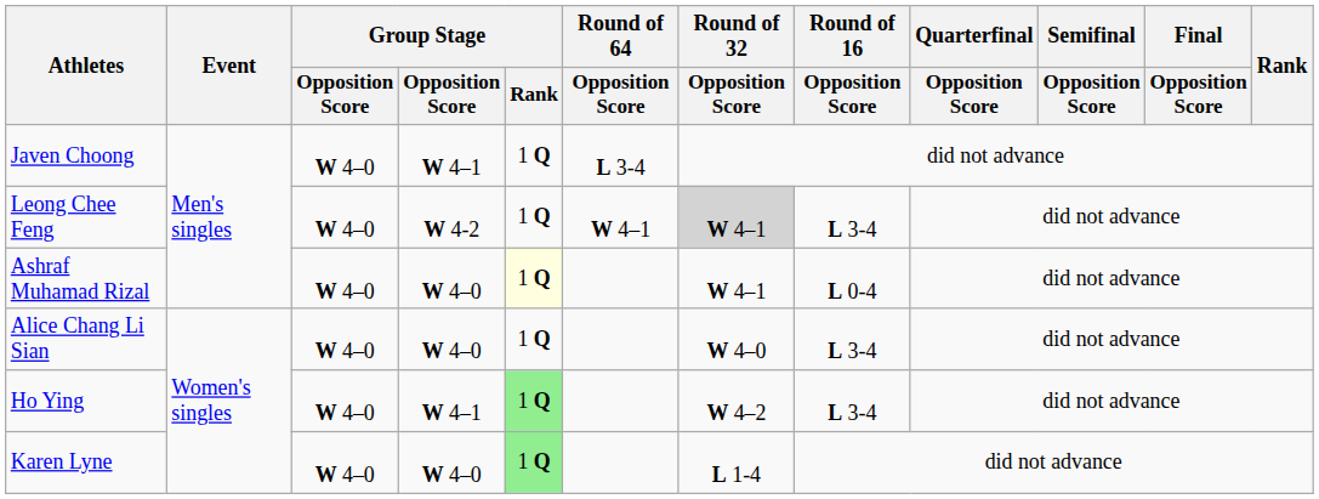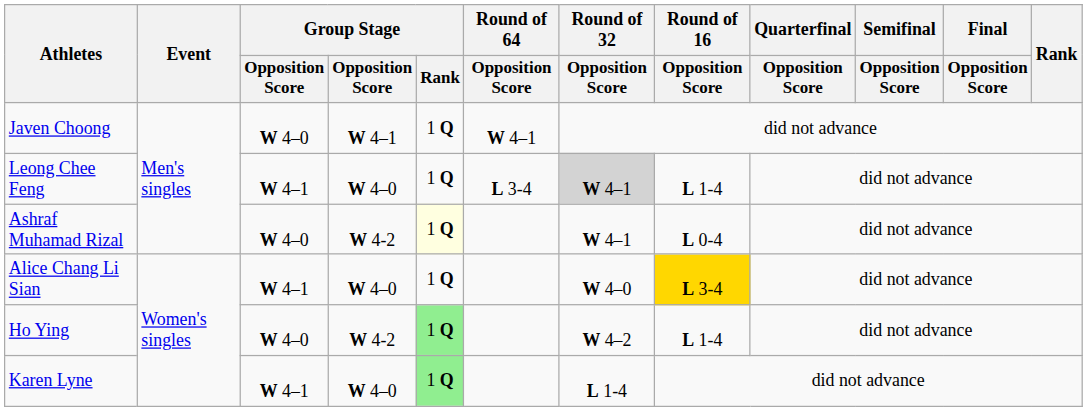Javen Choong | Round of 64 / Opposition Score: L 3-4 -> W 4–1
Leong Chee Feng | column 3: W 4–0 -> W 4–1
Leong Chee Feng | column 4: W 4-2 -> W 4–0
Leong Chee Feng | Round of 64 / Opposition Score: W 4–1 -> L 3-4
Leong Chee Feng | Round of 16 / Opposition Score: L 3-4 -> L 1-4
Ashraf Muhamad Rizal | column 4: W 4–0 -> W 4-2
Alice Chang Li Sian | column 3: W 4–0 -> W 4–1
Alice Chang Li Sian | Round of 16 / Opposition Score: no background -> gold background
Ho Ying | column 4: W 4–1 -> W 4-2
Ho Ying | Round of 16 / Opposition Score: L 3-4 -> L 1-4
Karen Lyne | column 3: W 4–0 -> W 4–1
